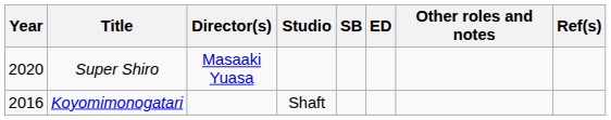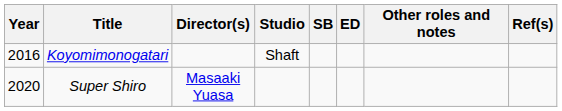rows swapped: Koyomimonogatari <-> Super Shiro
